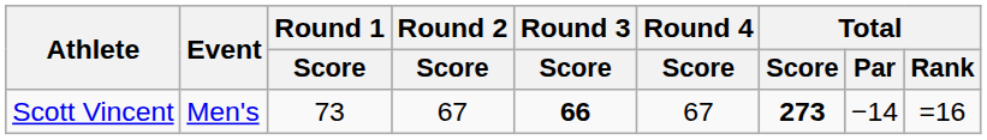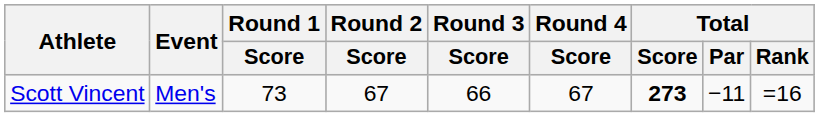Scott Vincent | Round 3 / Score: bold -> normal
Scott Vincent | Total / Par: −14 -> −11
